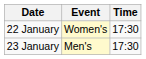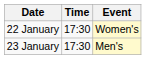columns swapped: Time <-> Event
